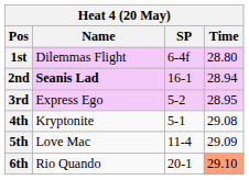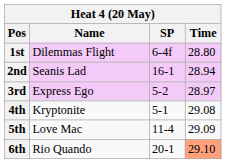2nd | Name: bold -> normal
3rd | Time: 28.95 -> 28.97
